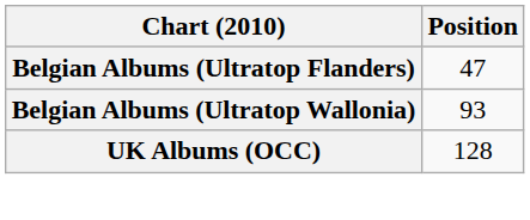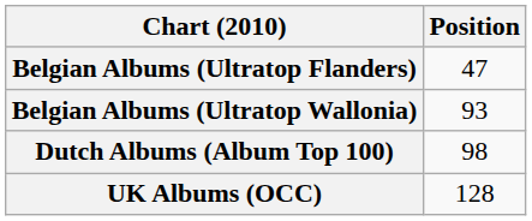+ row: Dutch Albums (Album Top 100) | 98
